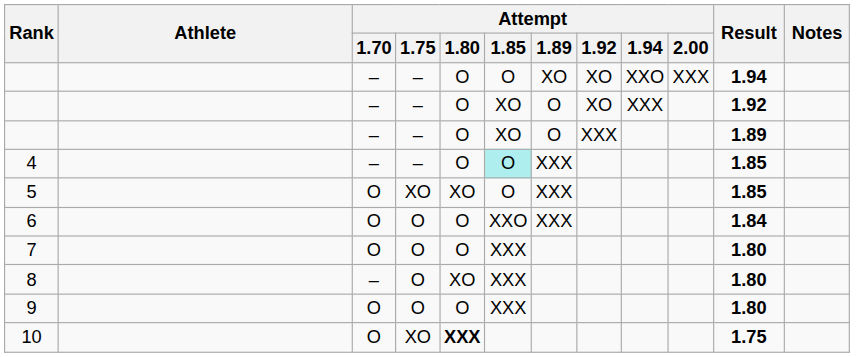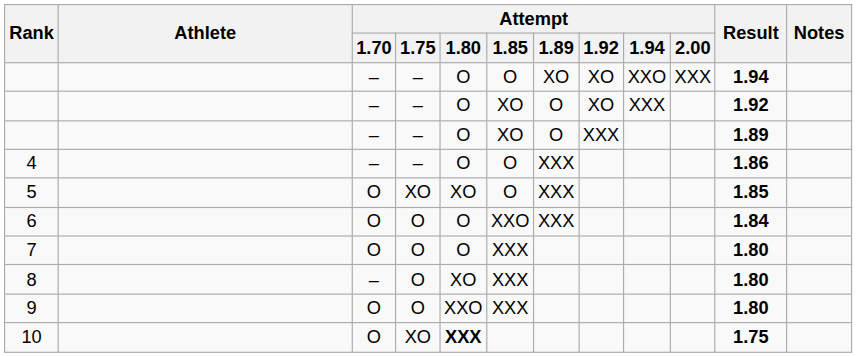4 | Attempt / 1.85: paleturquoise background -> no background
4 | Result: 1.85 -> 1.86
9 | Attempt / 1.80: O -> XXO
